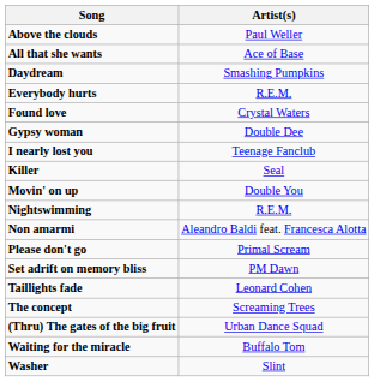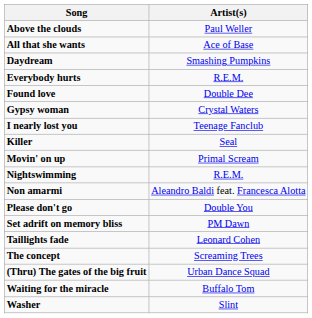Found love | Artist(s): Crystal Waters -> Double Dee
Gypsy woman | Artist(s): Double Dee -> Crystal Waters
Movin' on up | Artist(s): Double You -> Primal Scream
Please don't go | Artist(s): Primal Scream -> Double You
